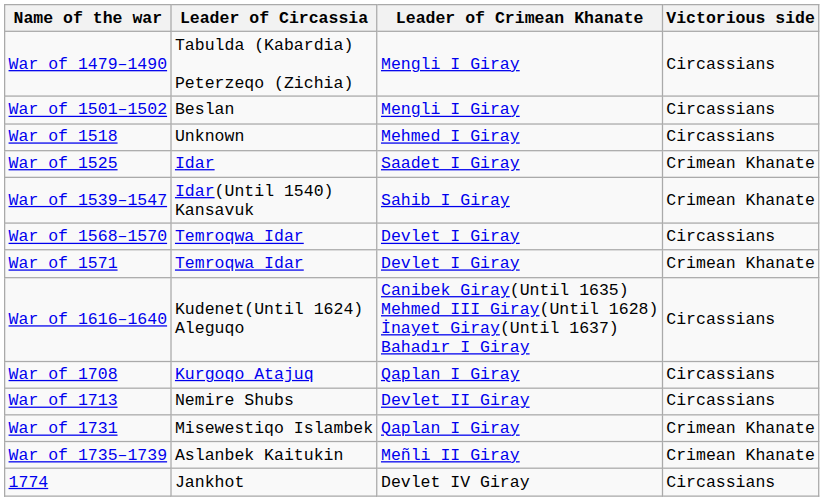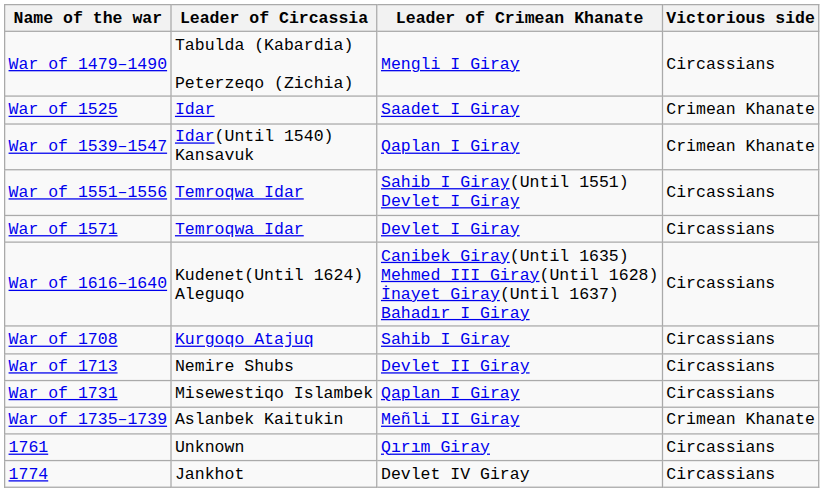- row: War of 1501–1502 | Beslan | Mengli I Giray | Circassians
- row: War of 1518 | Unknown | Mehmed I Giray | Circassians
War of 1539–1547 | Leader of Crimean Khanate: Sahib I Giray -> Qaplan I Giray
+ row: War of 1551–1556 | Temroqwa Idar | Sahib I Giray(Until 1551) Devlet I Giray | Circassians
- row: War of 1568–1570 | Temroqwa Idar | Devlet I Giray | Circassians
War of 1571 | Victorious side: Crimean Khanate -> Circassians
War of 1708 | Leader of Crimean Khanate: Qaplan I Giray -> Sahib I Giray
War of 1731 | Victorious side: Crimean Khanate -> Circassians
+ row: 1761 | Unknown | Qırım Giray | Circassians
